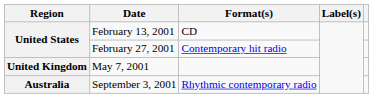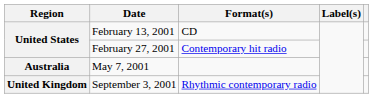May 7, 2001 | Region: United Kingdom -> Australia
September 3, 2001 | Region: Australia -> United Kingdom
